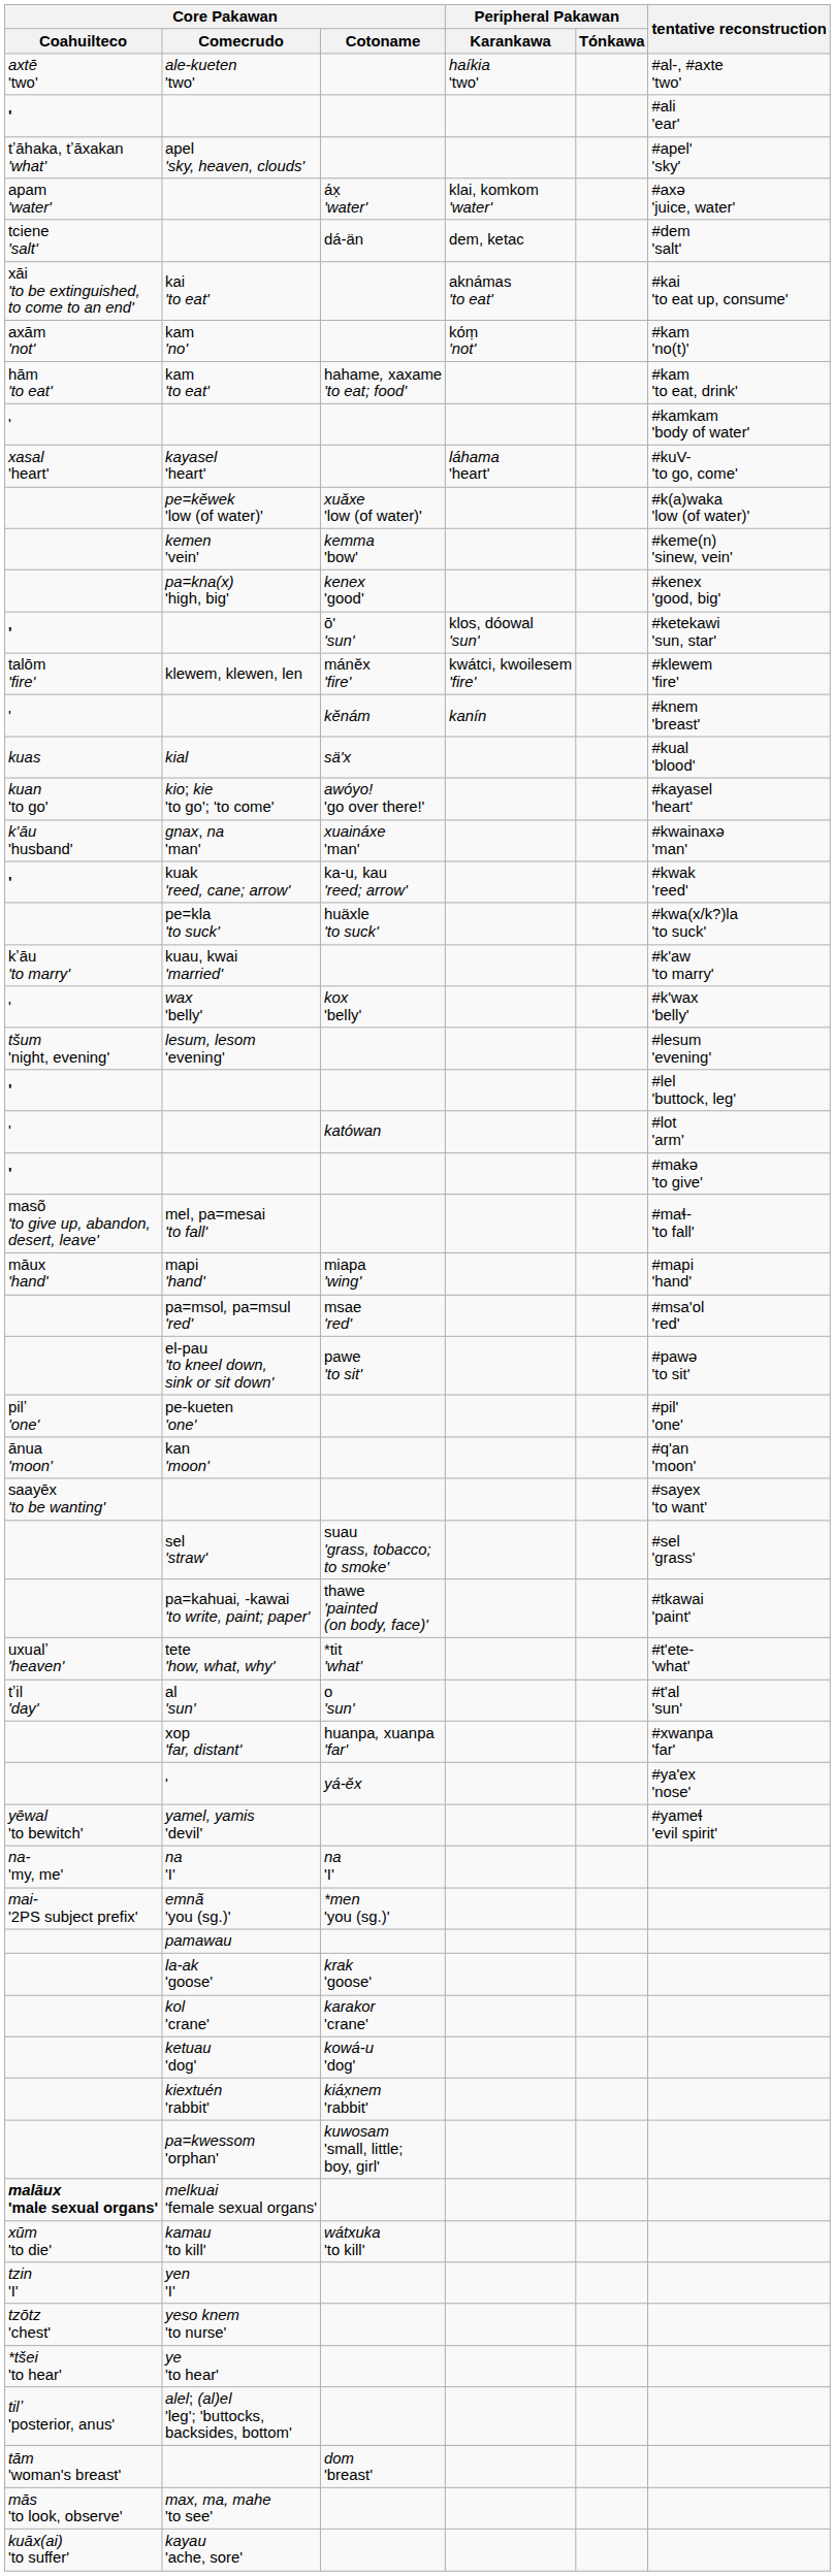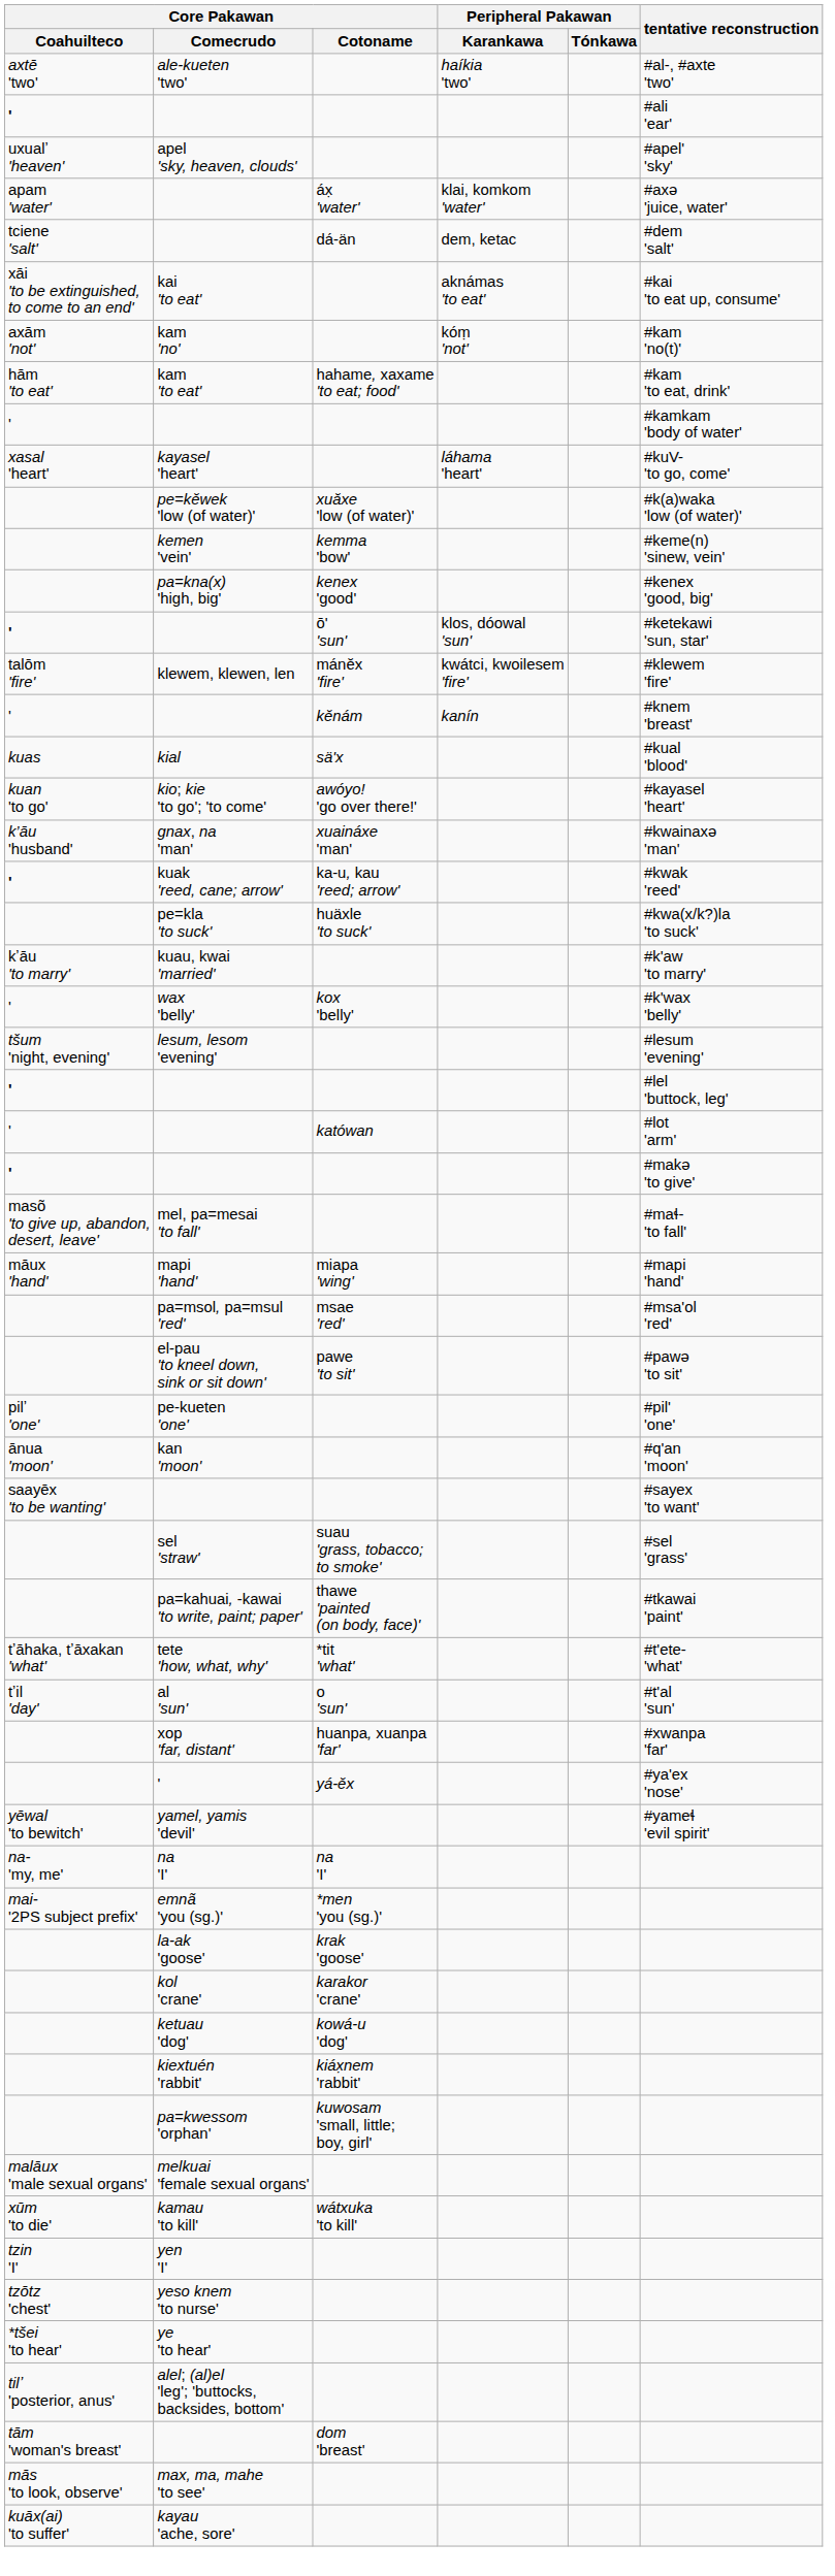apel 'sky, heaven, clouds' | Core Pakawan / Coahuilteco: tʼāhaka, tʼāxakan 'what' -> uxualʼ 'heaven'
tete 'how, what, why' | Core Pakawan / Coahuilteco: uxualʼ 'heaven' -> tʼāhaka, tʼāxakan 'what'
- row: pamawau
melkuai 'female sexual organs' | Core Pakawan / Coahuilteco: bold -> normal
